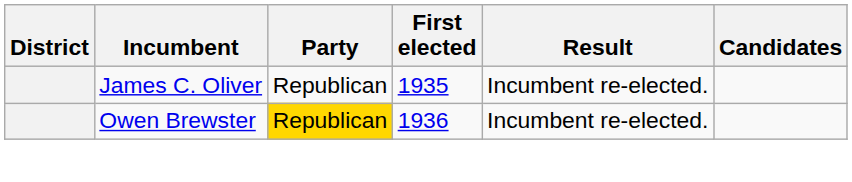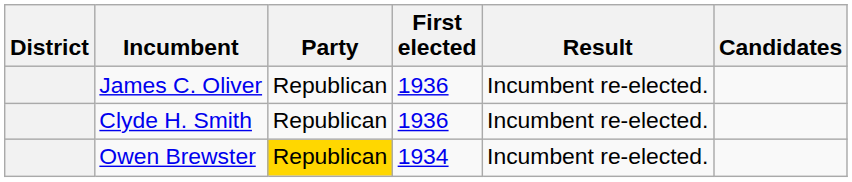James C. Oliver | First elected: 1935 -> 1936
+ row: Clyde H. Smith | Republican | 1936 | Incumbent re-elected.
Owen Brewster | First elected: 1936 -> 1934
